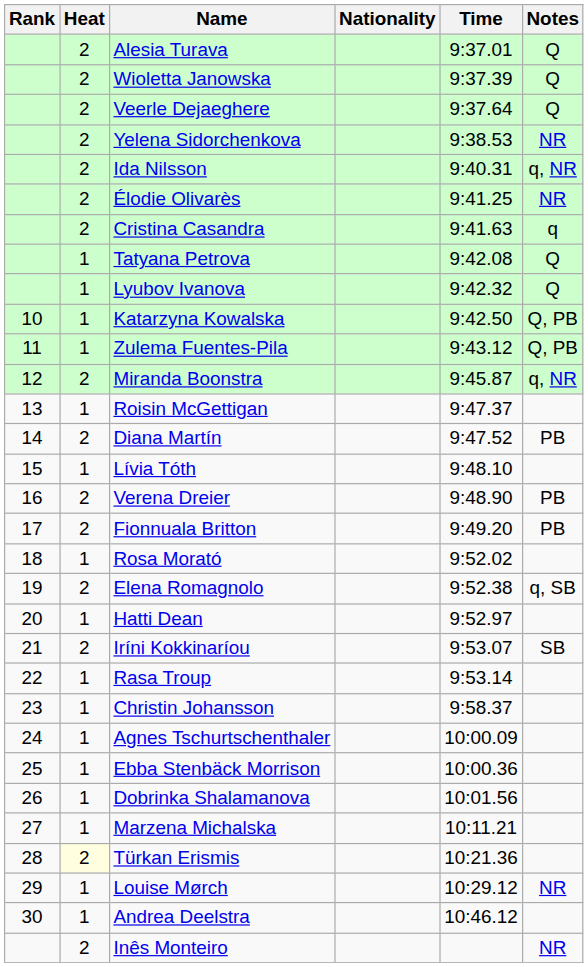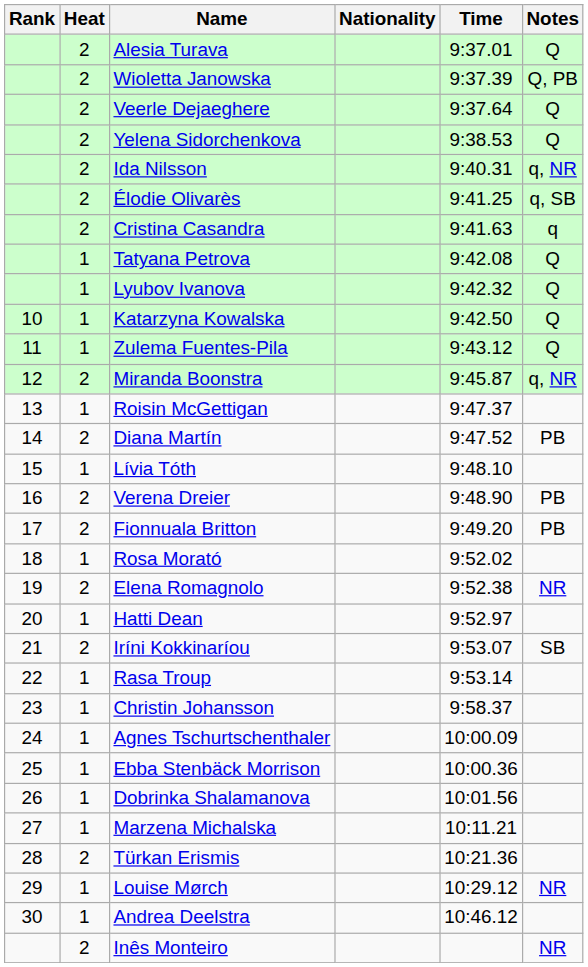Wioletta Janowska | Notes: Q -> Q, PB
Yelena Sidorchenkova | Notes: NR -> Q
Élodie Olivarès | Notes: NR -> q, SB
Katarzyna Kowalska | Notes: Q, PB -> Q
Zulema Fuentes-Pila | Notes: Q, PB -> Q
Elena Romagnolo | Notes: q, SB -> NR
Türkan Erismis | Heat: lightyellow background -> no background
